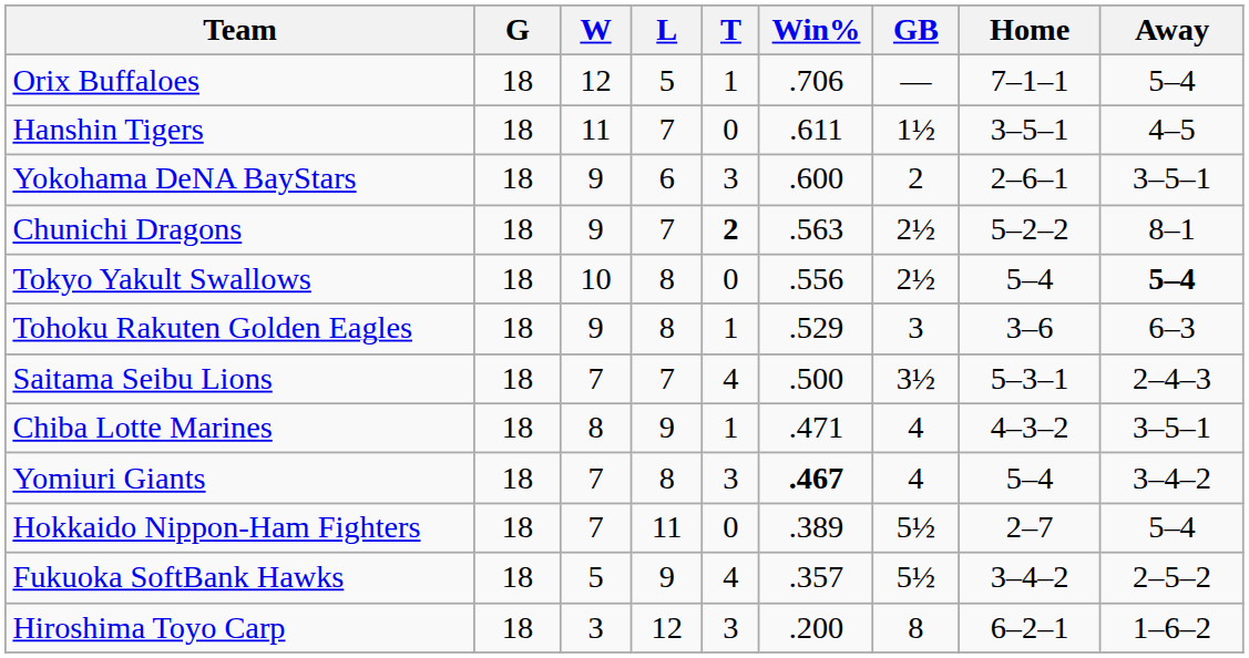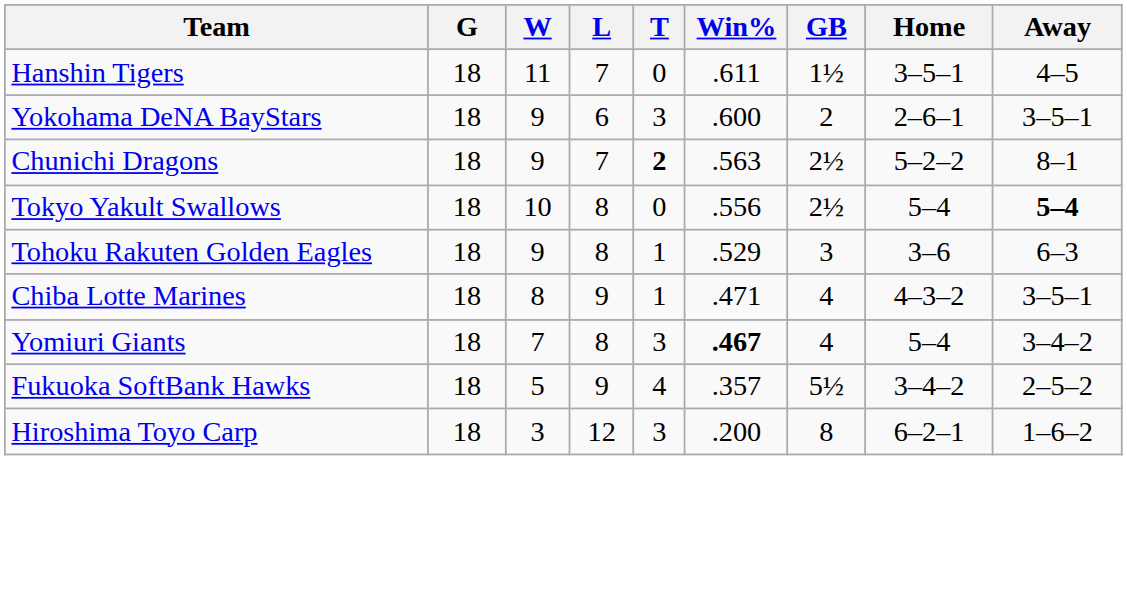- row: Orix Buffaloes | 18 | 12 | 5 | 1 | .706 | — | 7–1–1 | 5–4
- row: Saitama Seibu Lions | 18 | 7 | 7 | 4 | .500 | 3½ | 5–3–1 | 2–4–3
- row: Hokkaido Nippon-Ham Fighters | 18 | 7 | 11 | 0 | .389 | 5½ | 2–7 | 5–4
